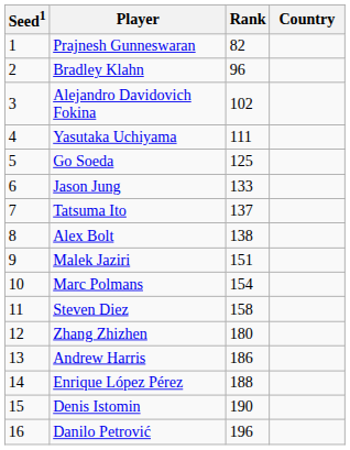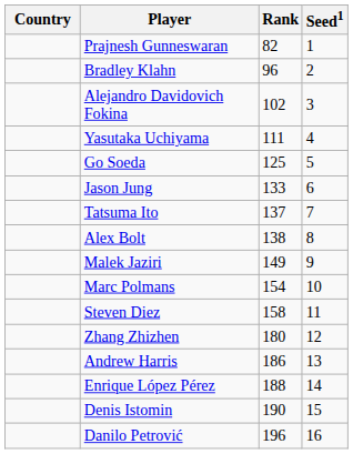columns swapped: Country <-> Seed1
Malek Jaziri | Rank: 151 -> 149
